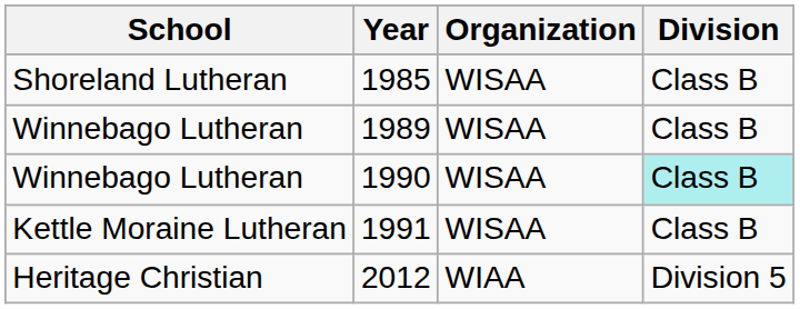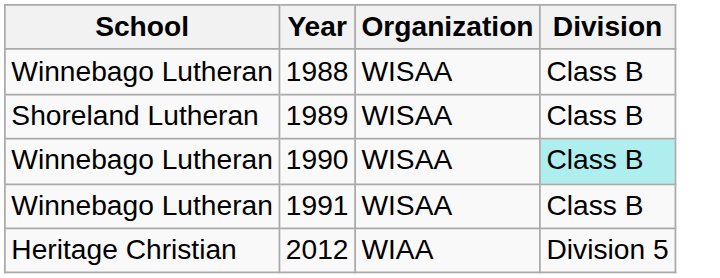- row: Shoreland Lutheran | 1985 | WISAA | Class B
+ row: Winnebago Lutheran | 1988 | WISAA | Class B
1989 | School: Winnebago Lutheran -> Shoreland Lutheran
1991 | School: Kettle Moraine Lutheran -> Winnebago Lutheran
